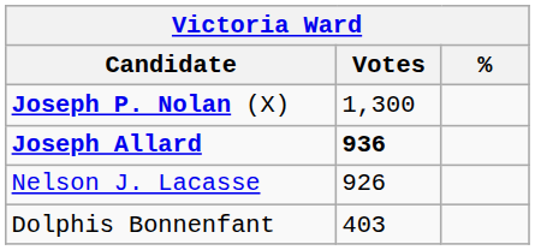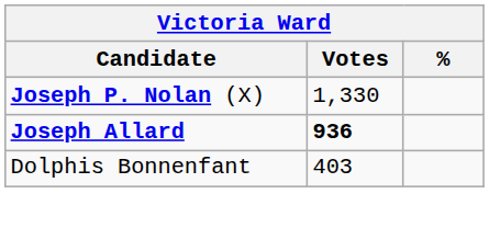Joseph P. Nolan (X) | Votes: 1,300 -> 1,330
- row: Nelson J. Lacasse | 926
